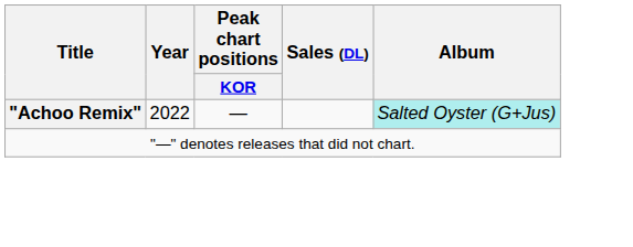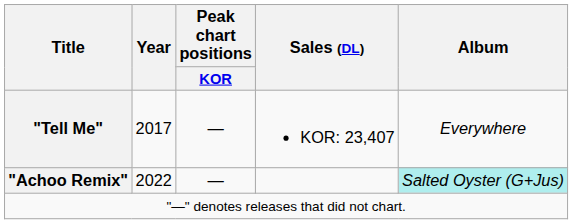+ row: "Tell Me" | 2017 | — | KOR: 23,407 | Everywhere
